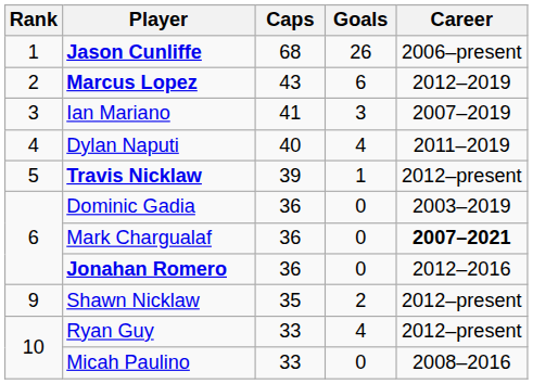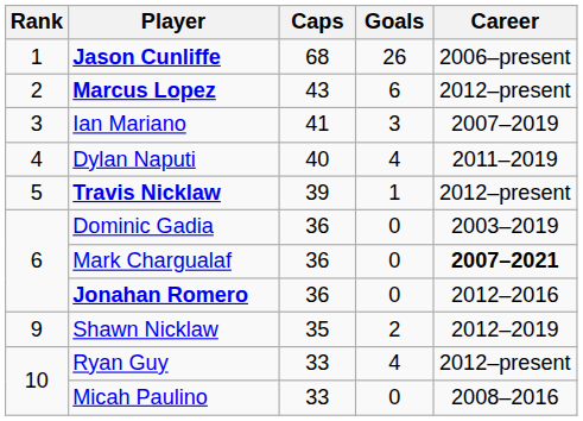Marcus Lopez | Career: 2012–2019 -> 2012–present
Shawn Nicklaw | Career: 2012–present -> 2012–2019
